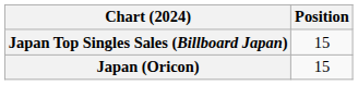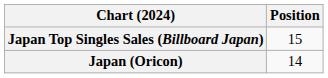Japan (Oricon) | Position: 15 -> 14
